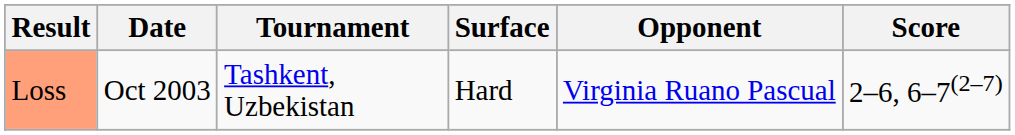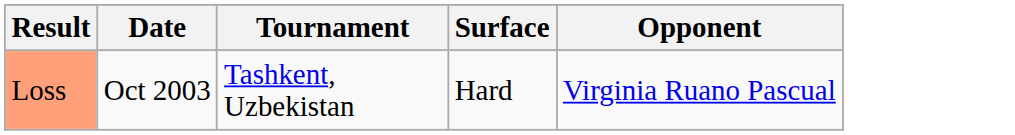- column: Score | 2–6, 6–7(2–7)
